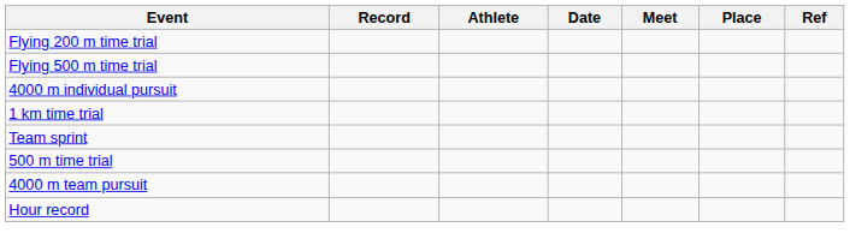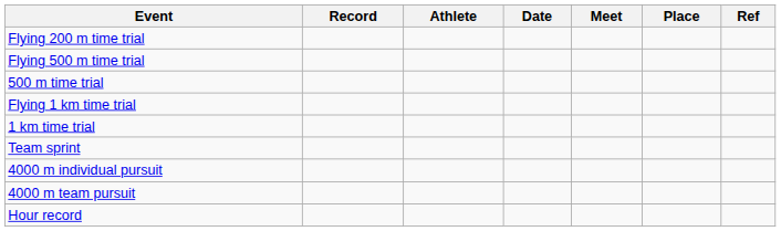rows swapped: 500 m time trial <-> 4000 m individual pursuit
+ row: Flying 1 km time trial
